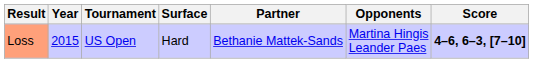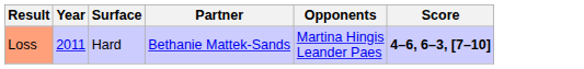- column: Tournament | US Open
Loss | Year: 2015 -> 2011
